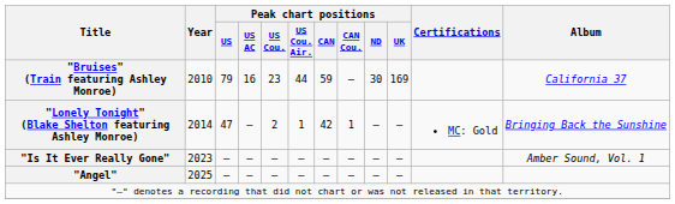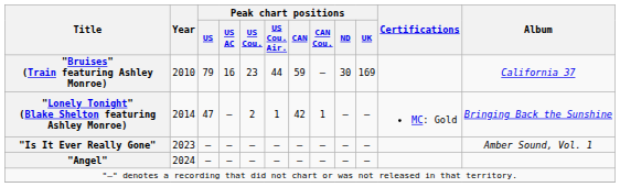"Angel" | Year: 2025 -> 2024
